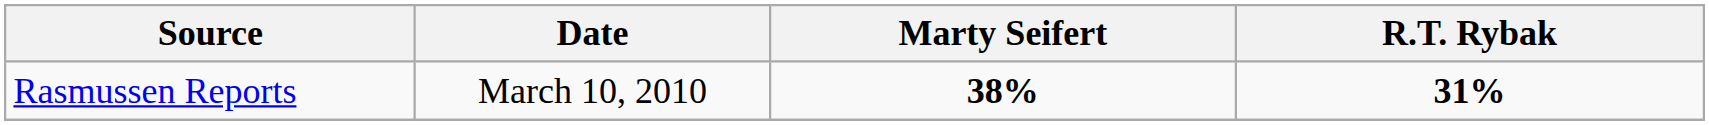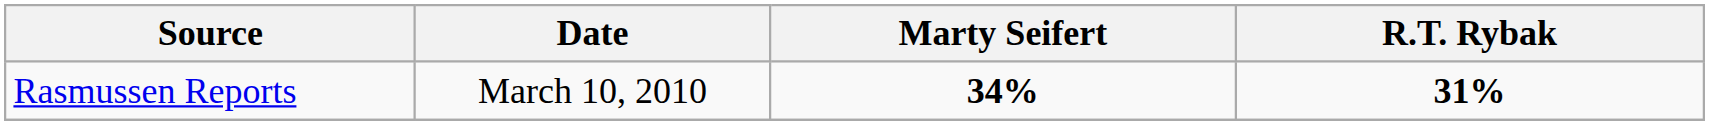Rasmussen Reports | Marty Seifert: 38% -> 34%
